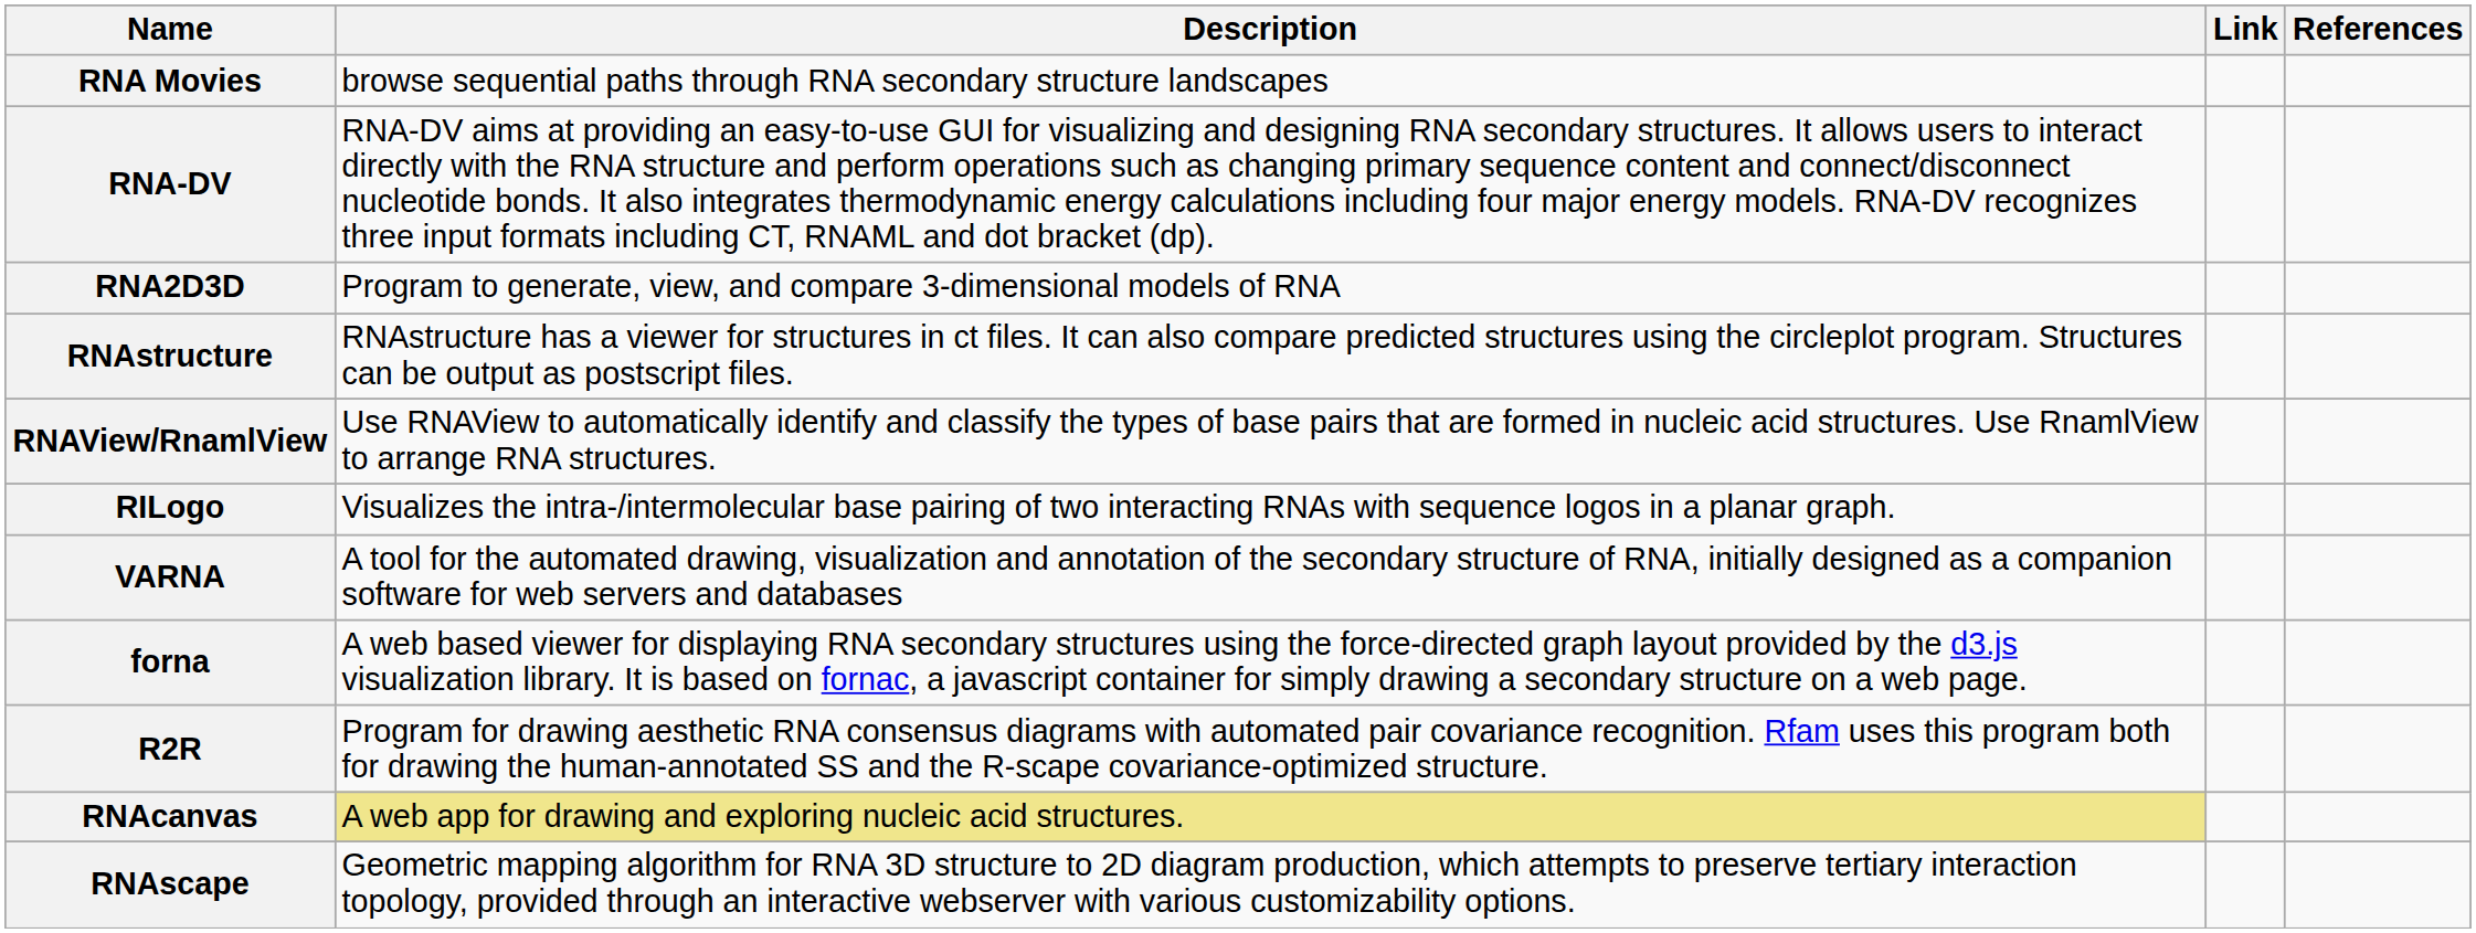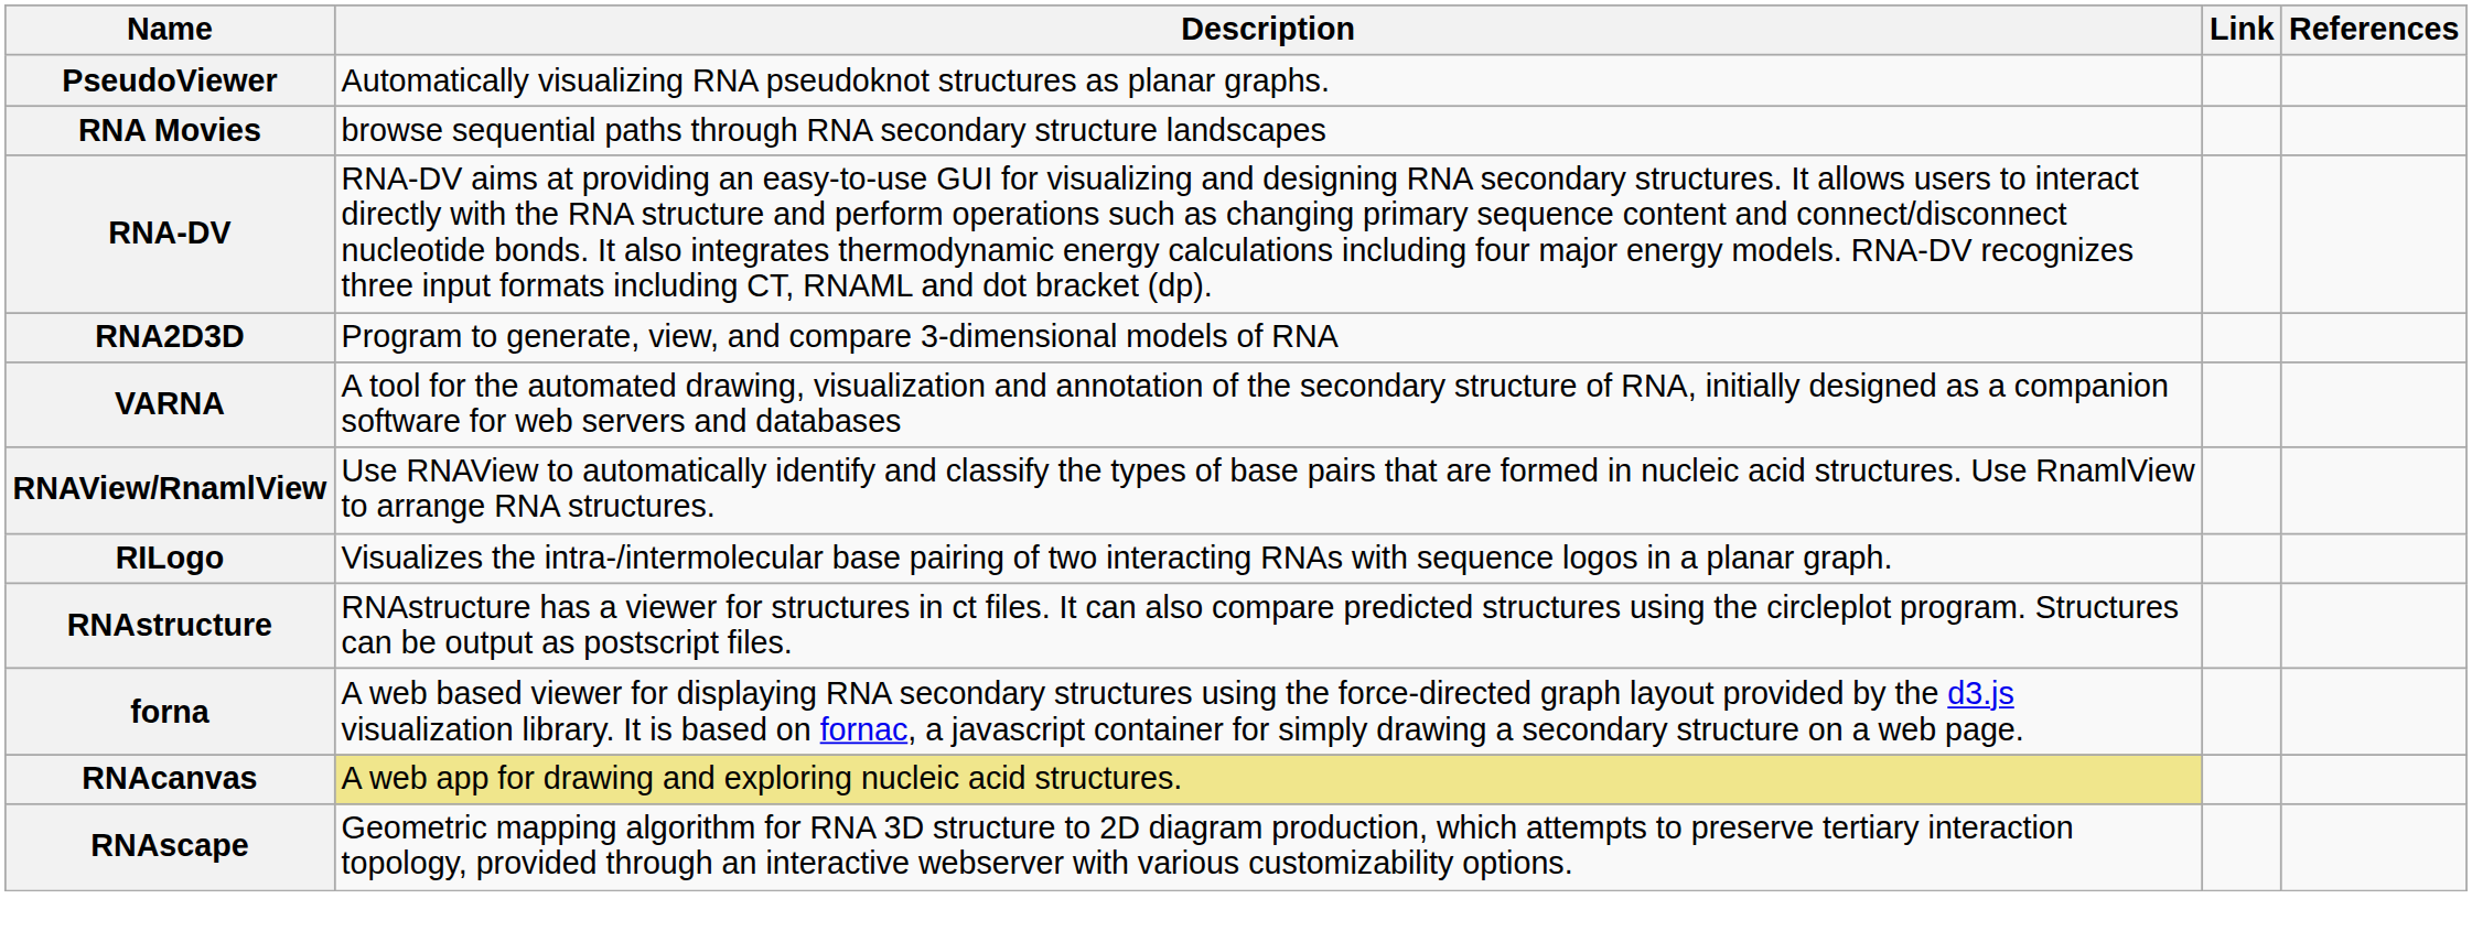+ row: PseudoViewer | Automatically visualizing RNA pseudoknot structures as planar graphs.
rows swapped: RNAstructure <-> VARNA
- row: R2R | Program for drawing aesthetic RNA consensus diagrams with automated pair covariance recognition. Rfam uses this program both for drawing the human-annotated SS and the R-scape covariance-optimized structure.
